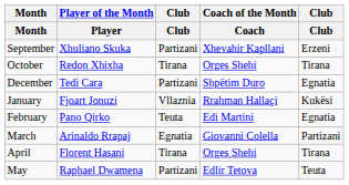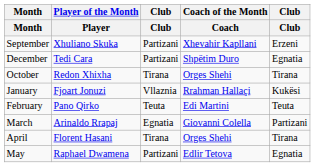rows swapped: October <-> December
February | column 5: Egnatia -> Teuta
May | column 5: Teuta -> Egnatia
